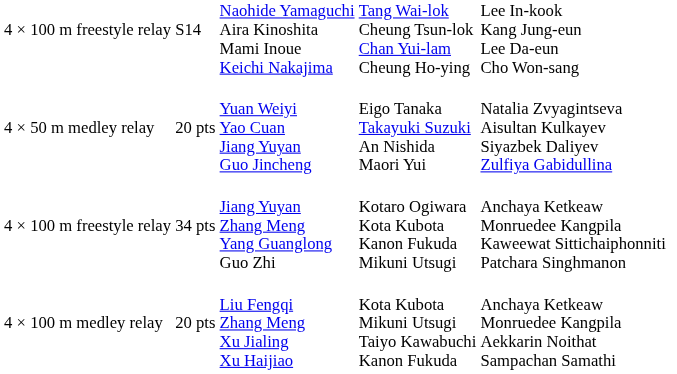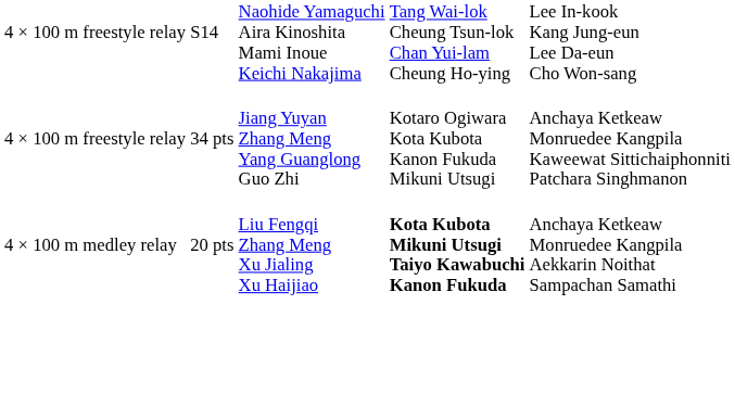- row: 4 × 50 m medley relay | 20 pts | Yuan Weiyi Yao Cuan Jiang Yuyan Guo Jincheng | Eigo Tanaka Takayuki Suzuki An Nishida Maori Yui | Natalia Zvyagintseva Aisultan Kulkayev Siyazbek Daliyev Zulfiya Gabidullina
4 × 100 m medley relay | column 4: normal -> bold
